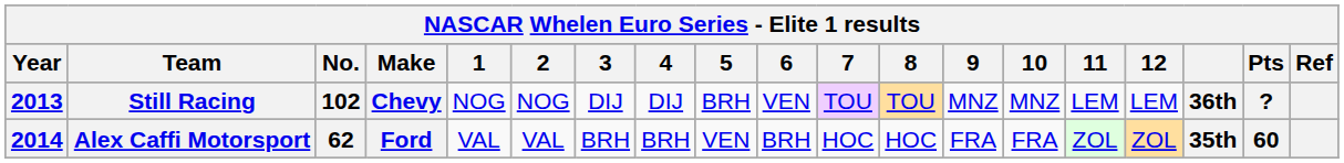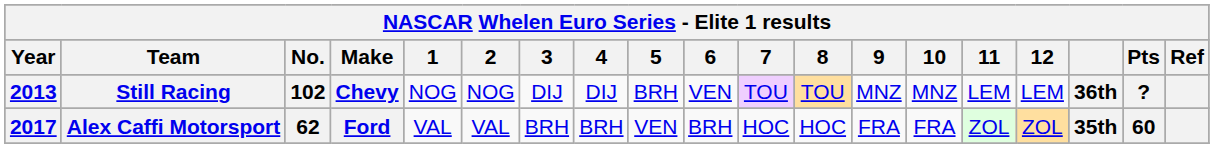Alex Caffi Motorsport | Year: 2014 -> 2017
